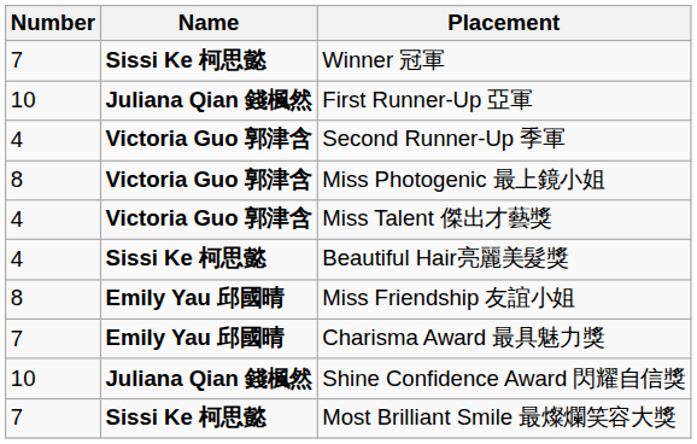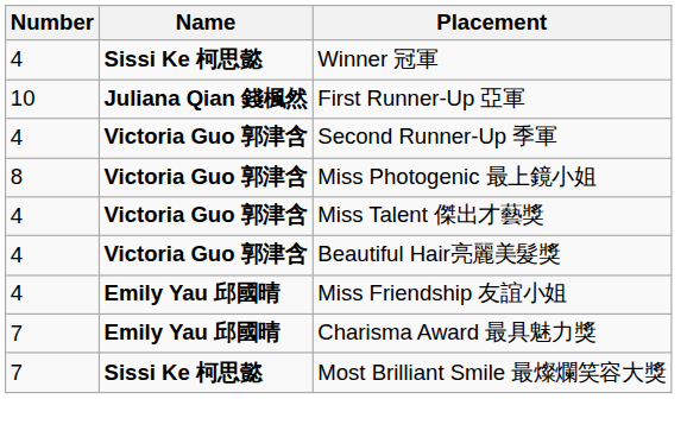Winner 冠軍 | Number: 7 -> 4
Beautiful Hair亮麗美髮獎 | Name: Sissi Ke 柯思懿 -> Victoria Guo 郭津含
Miss Friendship 友誼小姐 | Number: 8 -> 4
- row: 10 | Juliana Qian 錢楓然 | Shine Confidence Award 閃耀自信獎
